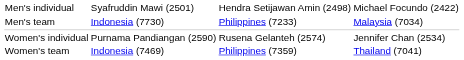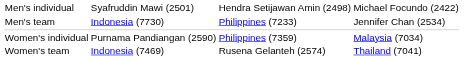Men's team | column 4: Malaysia (7034) -> Jennifer Chan (2534)
Women's individual | column 3: Rusena Gelanteh (2574) -> Philippines (7359)
Women's individual | column 4: Jennifer Chan (2534) -> Malaysia (7034)
Women's team | column 3: Philippines (7359) -> Rusena Gelanteh (2574)
